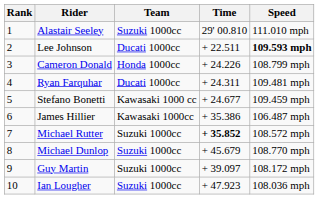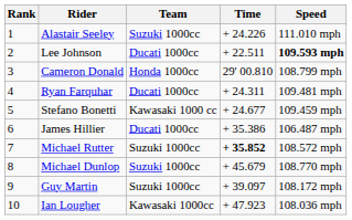Alastair Seeley | Time: 29' 00.810 -> + 24.226
Cameron Donald | Time: + 24.226 -> 29' 00.810
James Hillier | Team: Kawasaki 1000cc -> Ducati 1000cc
Ian Lougher | Team: Suzuki 1000cc -> Kawasaki 1000cc
